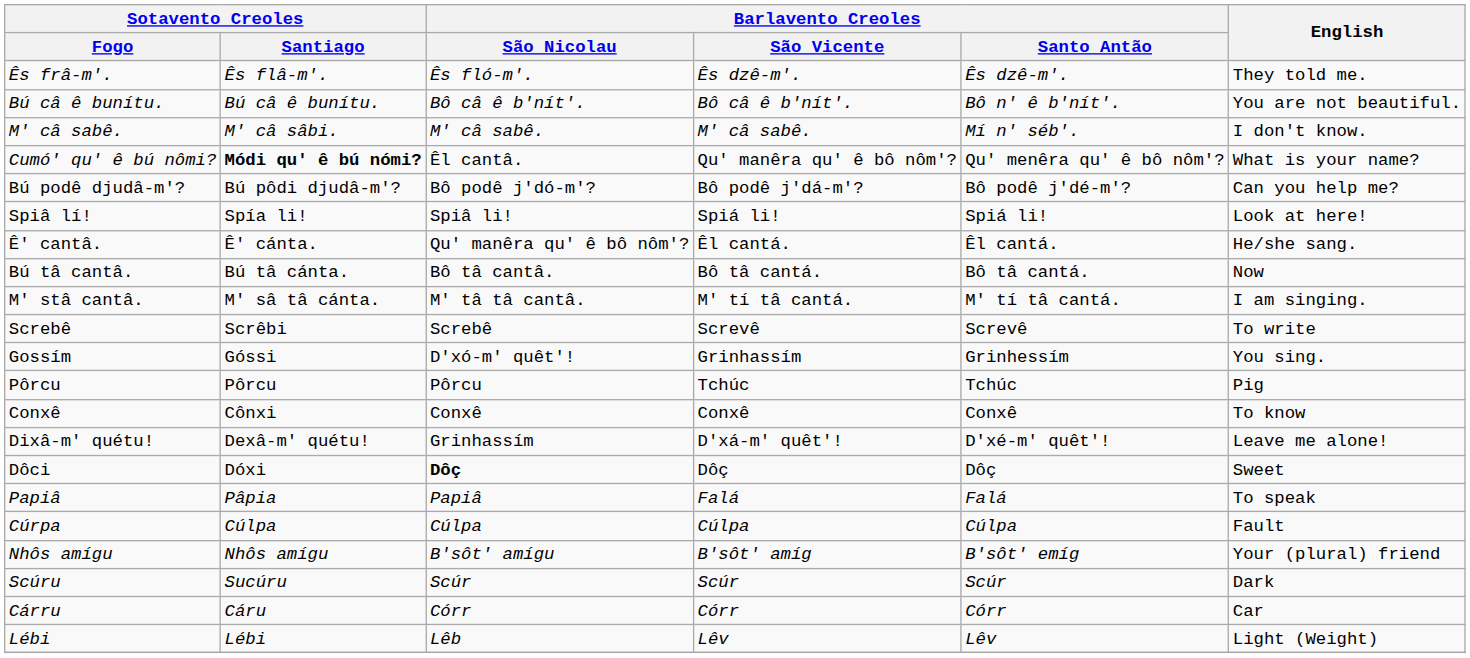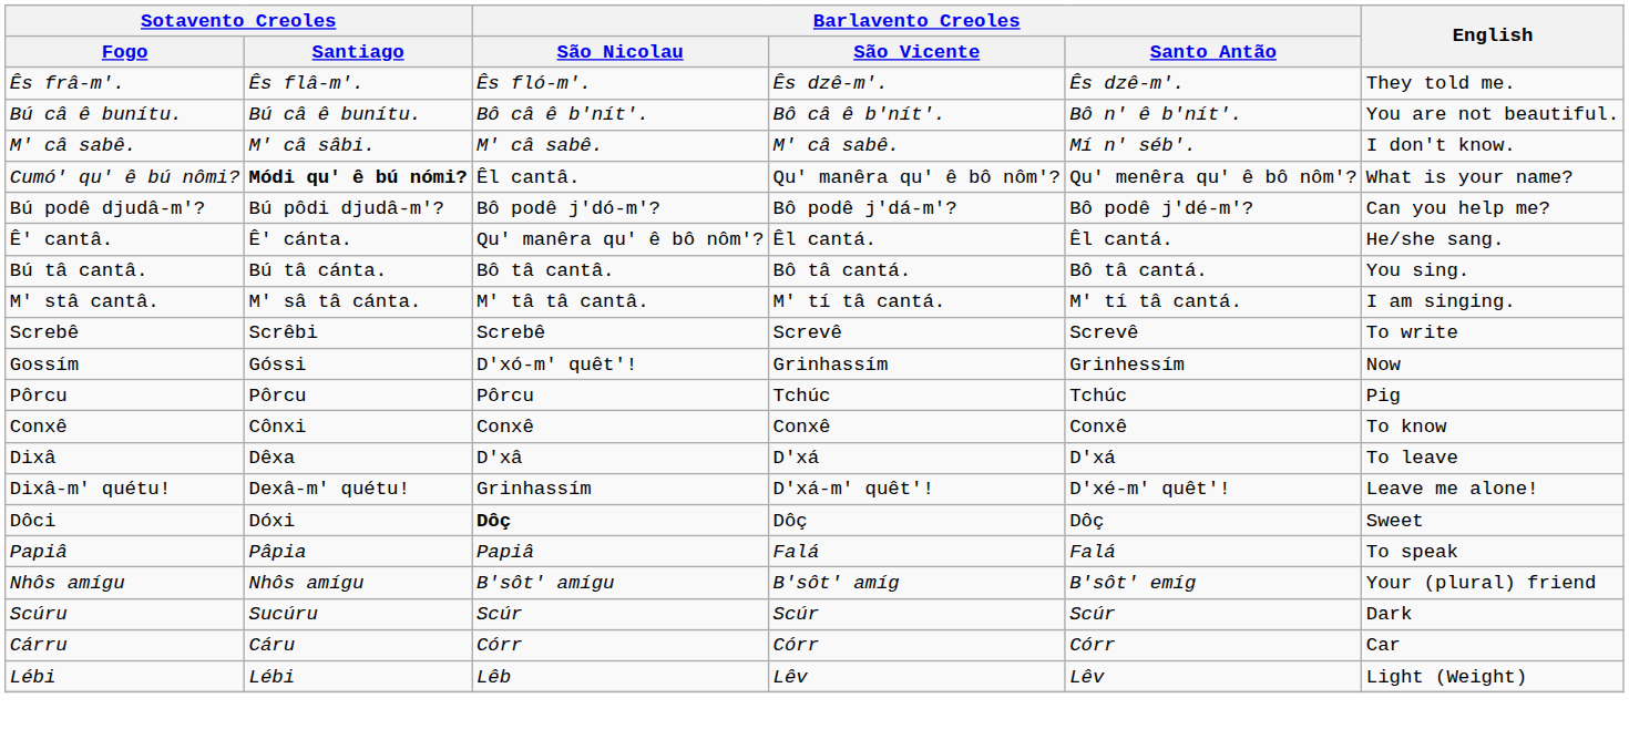- row: Spiâ lí! | Spía li! | Spiâ li! | Spiá li! | Spiá li! | Look at here!
Bú tâ cantâ. | English: Now -> You sing.
Gossím | English: You sing. -> Now
+ row: Dixâ | Dêxa | D'xâ | D'xá | D'xá | To leave
- row: Cúrpa | Cúlpa | Cúlpa | Cúlpa | Cúlpa | Fault
